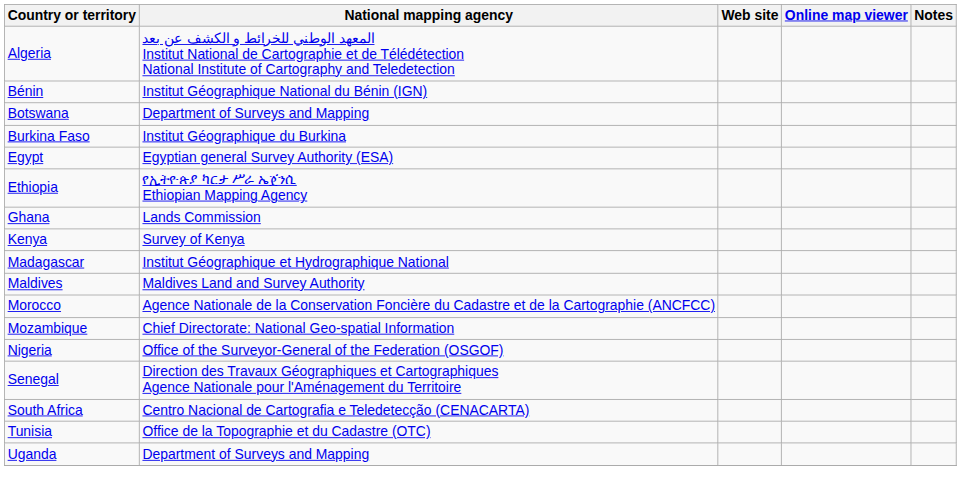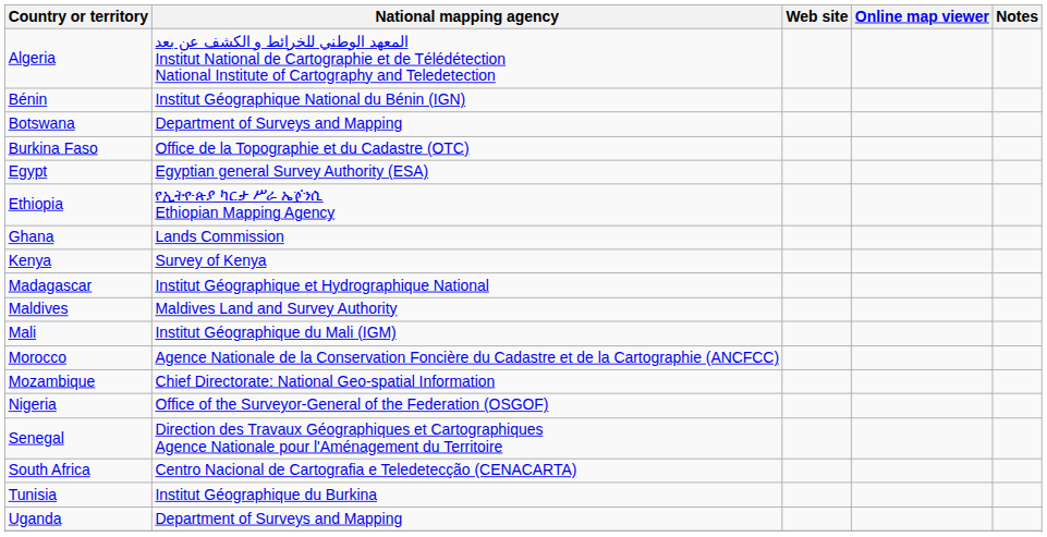Burkina Faso | National mapping agency: Institut Géographique du Burkina -> Office de la Topographie et du Cadastre (OTC)
+ row: Mali | Institut Géographique du Mali (IGM)
Tunisia | National mapping agency: Office de la Topographie et du Cadastre (OTC) -> Institut Géographique du Burkina
